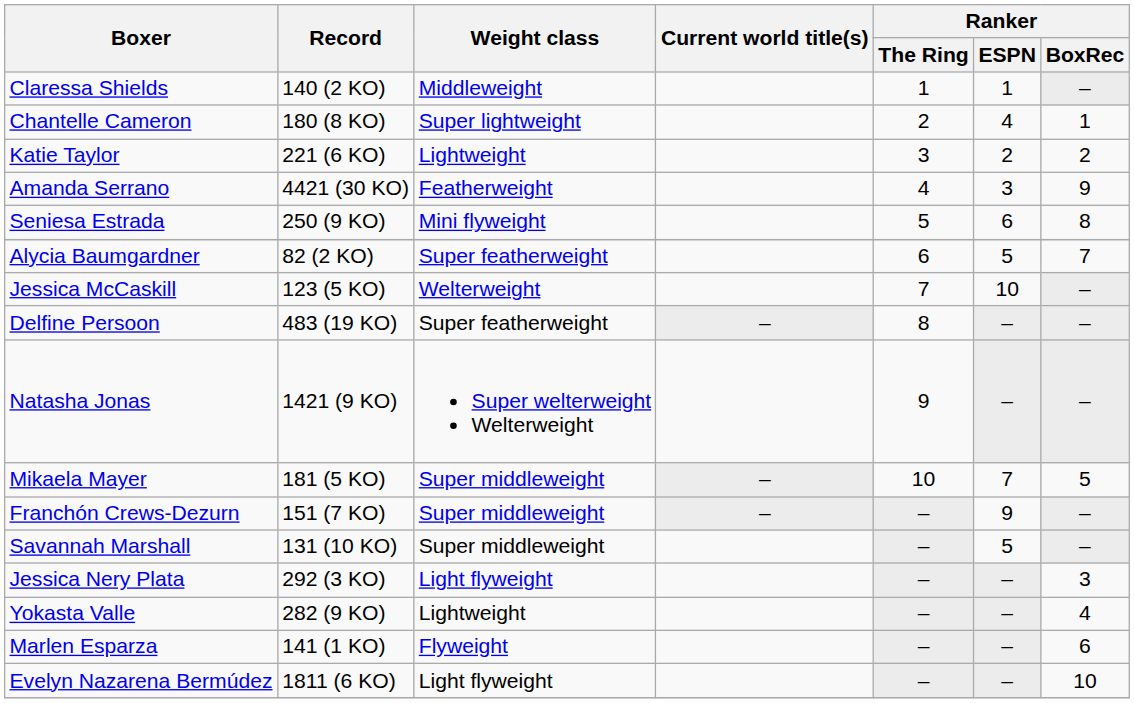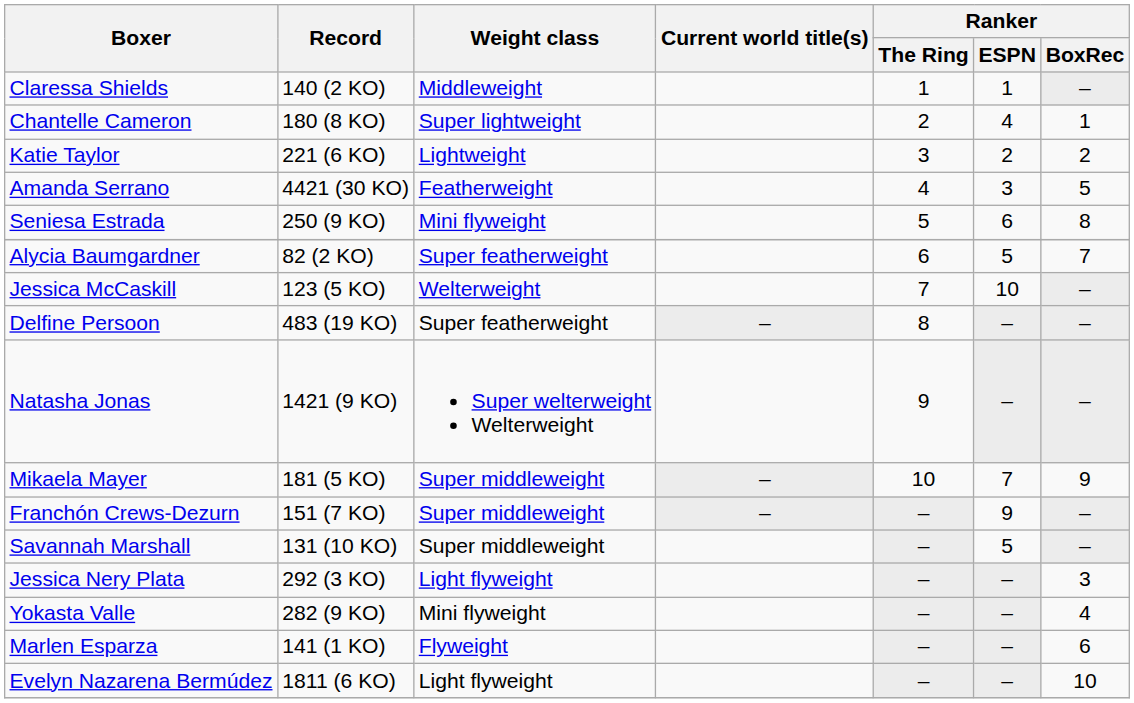Amanda Serrano | Ranker / BoxRec: 9 -> 5
Mikaela Mayer | Ranker / BoxRec: 5 -> 9
Yokasta Valle | Weight class: Lightweight -> Mini flyweight
